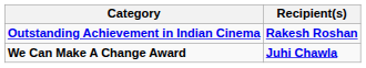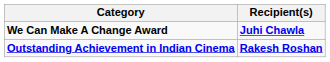rows swapped: Outstanding Achievement in Indian Cinema <-> We Can Make A Change Award
